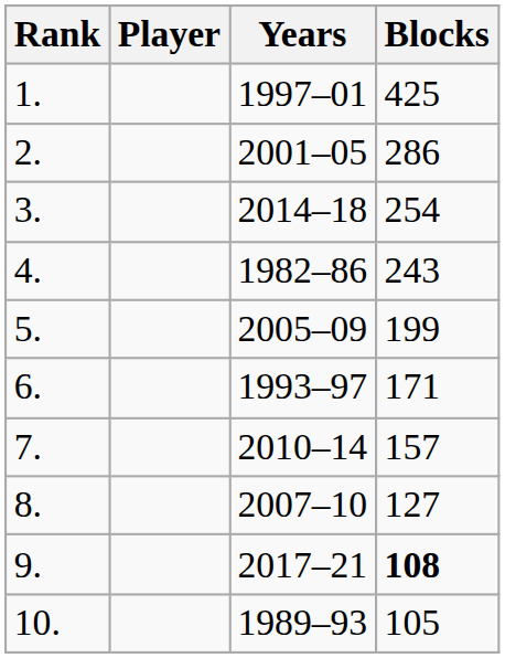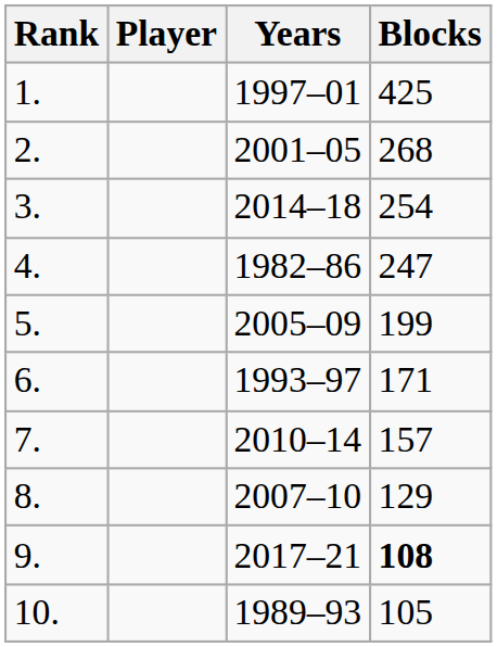2. | Blocks: 286 -> 268
4. | Blocks: 243 -> 247
8. | Blocks: 127 -> 129
